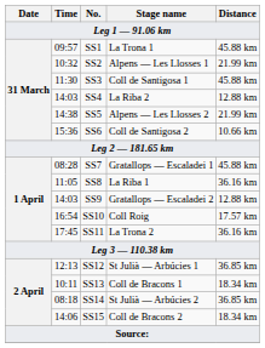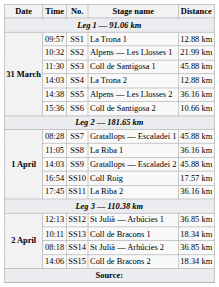SS1 | Distance: 45.88 km -> 12.88 km
SS4 | Stage name: La Riba 2 -> La Trona 2
SS5 | Distance: 21.99 km -> 36.16 km
SS9 | Distance: 12.88 km -> 45.88 km
SS11 | Stage name: La Trona 2 -> La Riba 2
